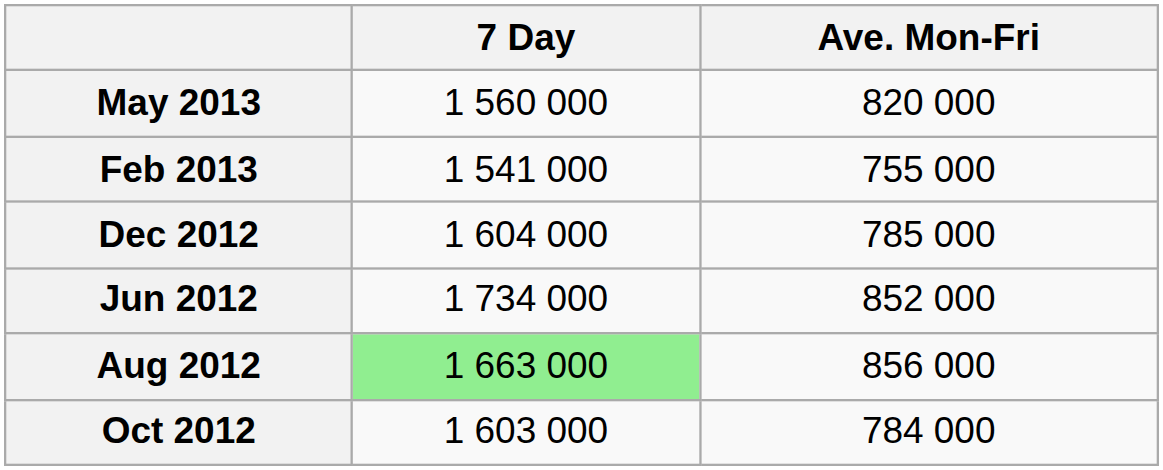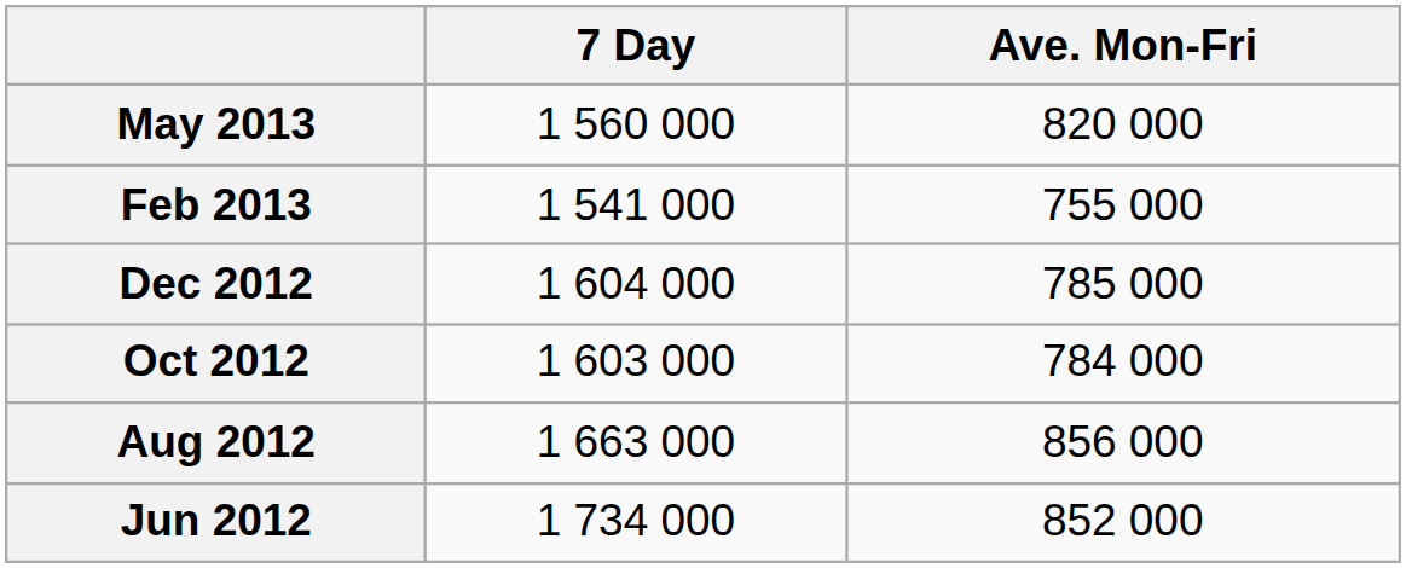rows swapped: Oct 2012 <-> Jun 2012
Aug 2012 | 7 Day: lightgreen background -> no background
